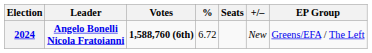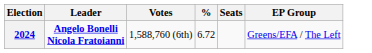- column: +/– | New
2024 | Votes: bold -> normal
